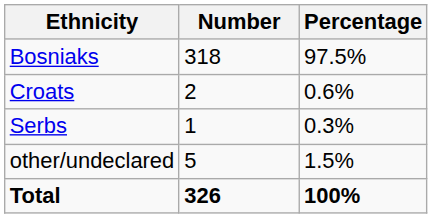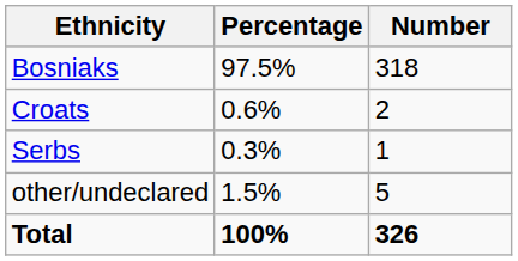columns swapped: Number <-> Percentage
